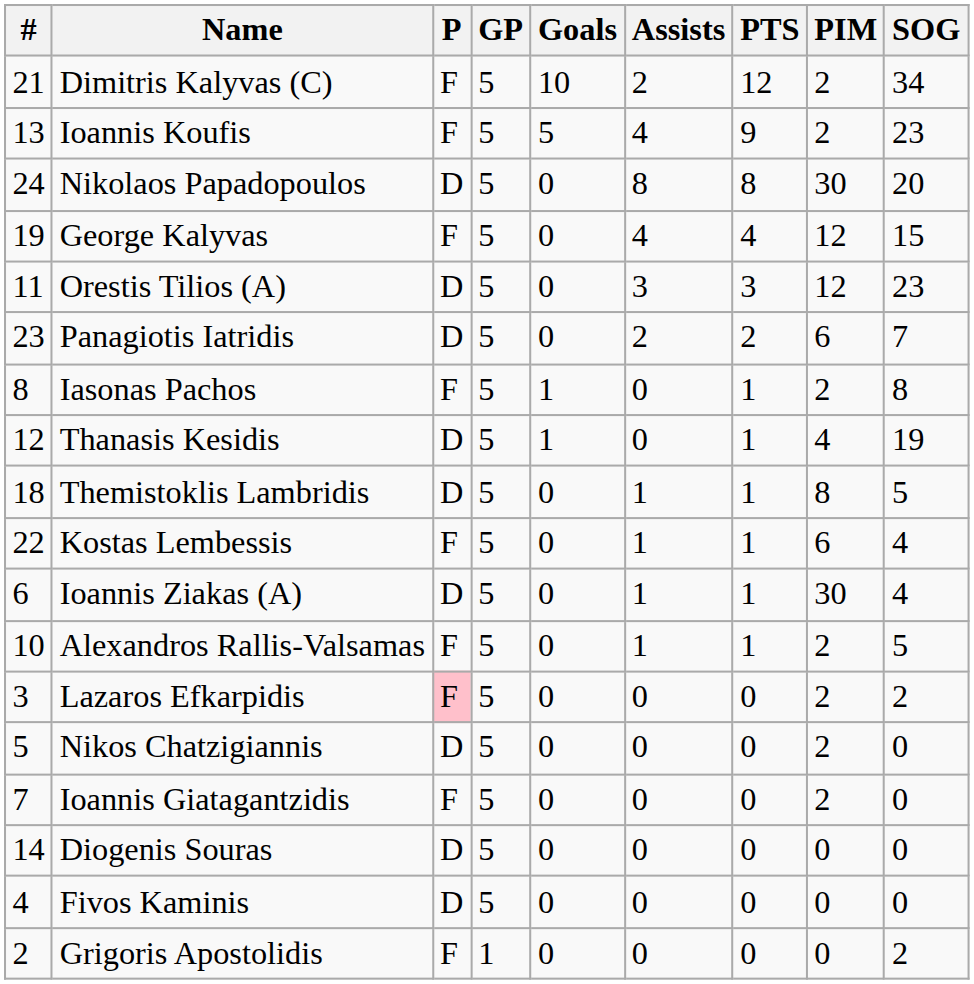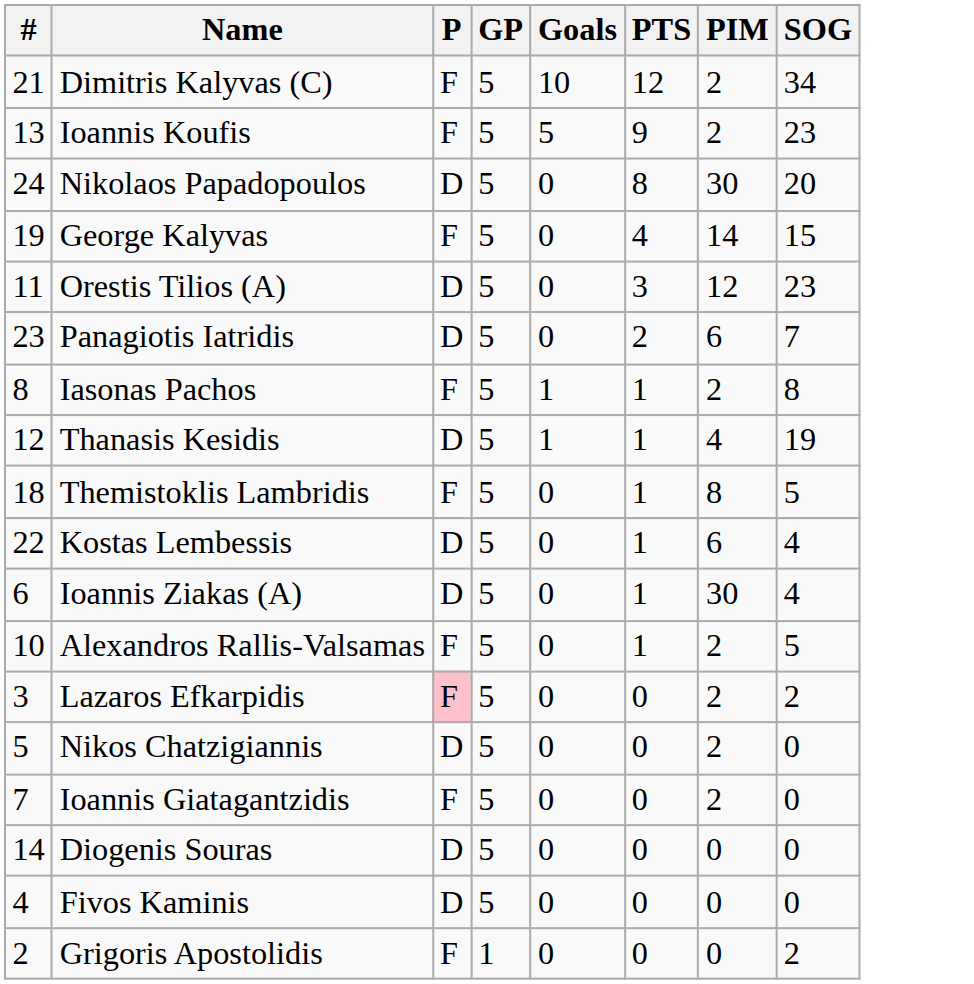- column: Assists | 2 | 4 | 8 | 4 | 3 | 2 | 0 | 0 | 1 | 1 | 1 | 1 | 0 | 0 | 0 | 0 | 0 | 0
George Kalyvas | PIM: 12 -> 14
Themistoklis Lambridis | P: D -> F
Kostas Lembessis | P: F -> D
